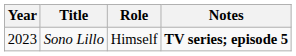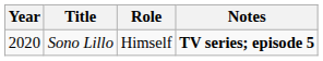Sono Lillo | Year: 2023 -> 2020
